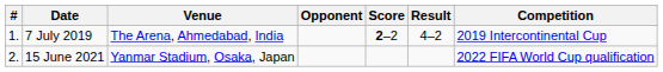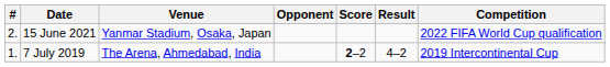rows swapped: 7 July 2019 <-> 15 June 2021
